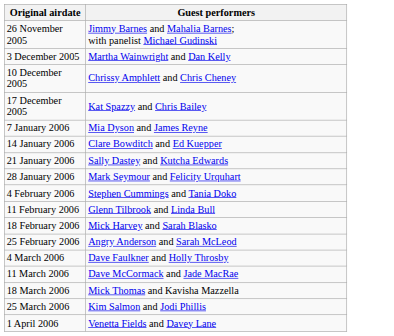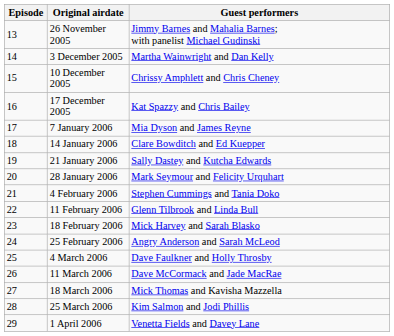+ column: Episode | 13 | 14 | 15 | 16 | 17 | 18 | 19 | 20 | 21 | 22 | 23 | 24 | 25 | 26 | 27 | 28 | 29
